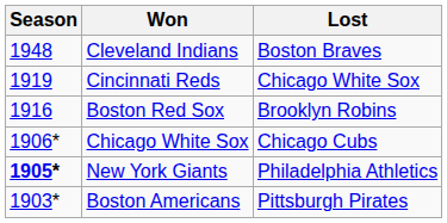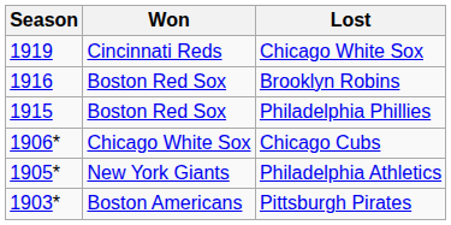- row: 1948 | Cleveland Indians | Boston Braves
+ row: 1915 | Boston Red Sox | Philadelphia Phillies
Philadelphia Athletics | Season: bold -> normal
